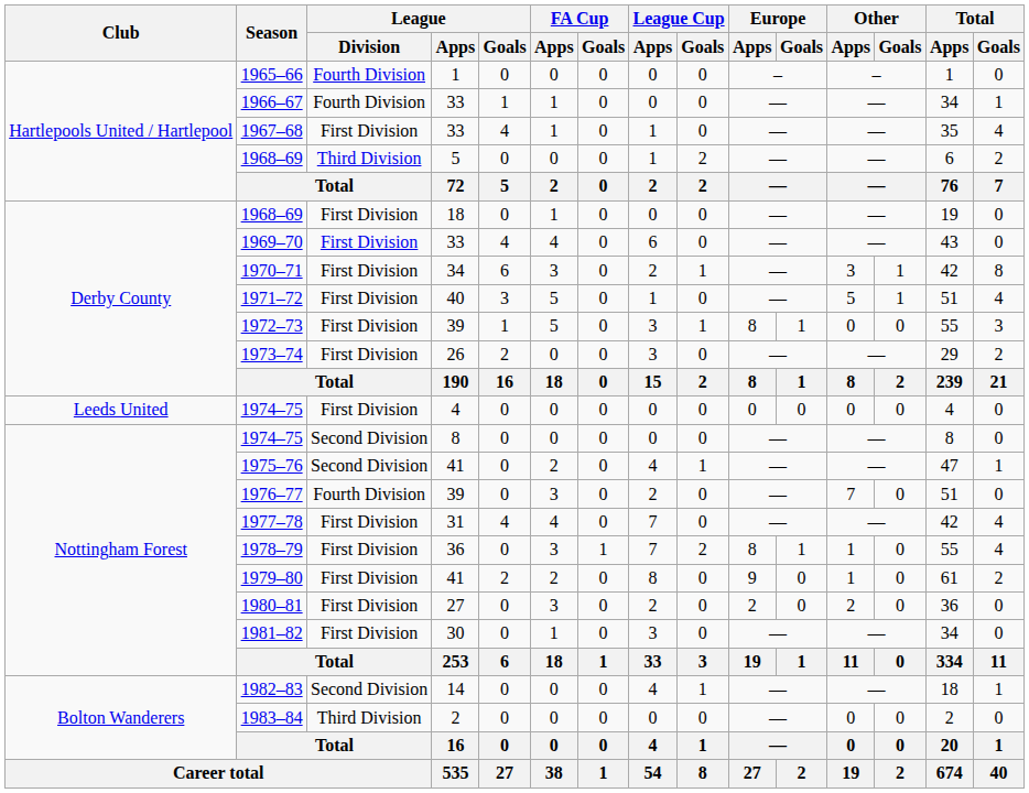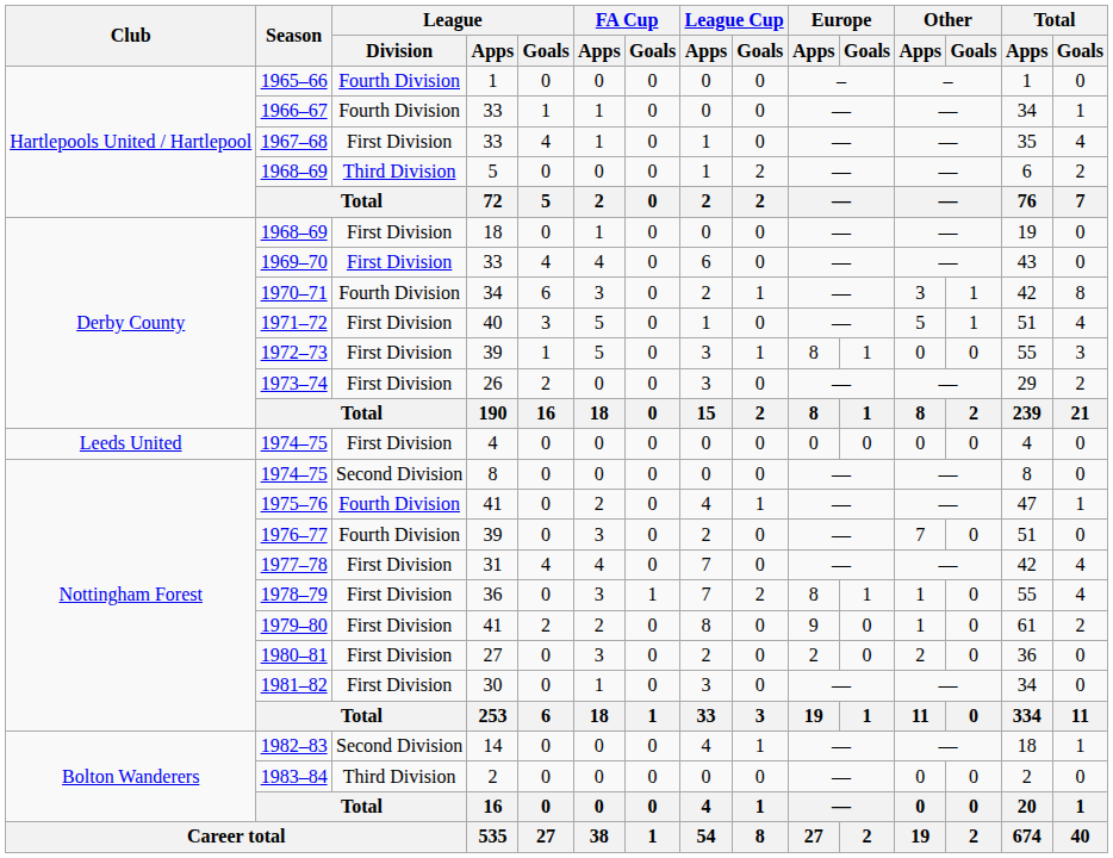1970–71 | League / Division: First Division -> Fourth Division
1975–76 | League / Division: Second Division -> Fourth Division
